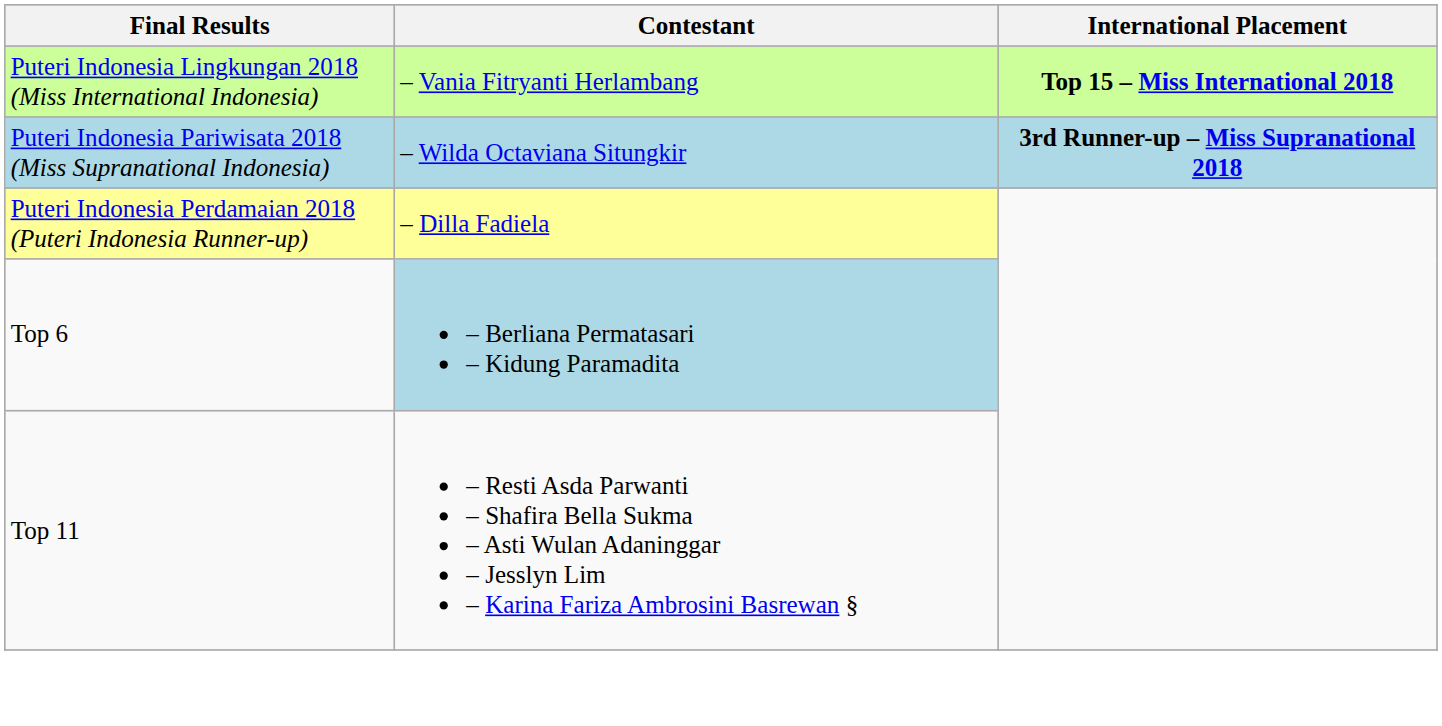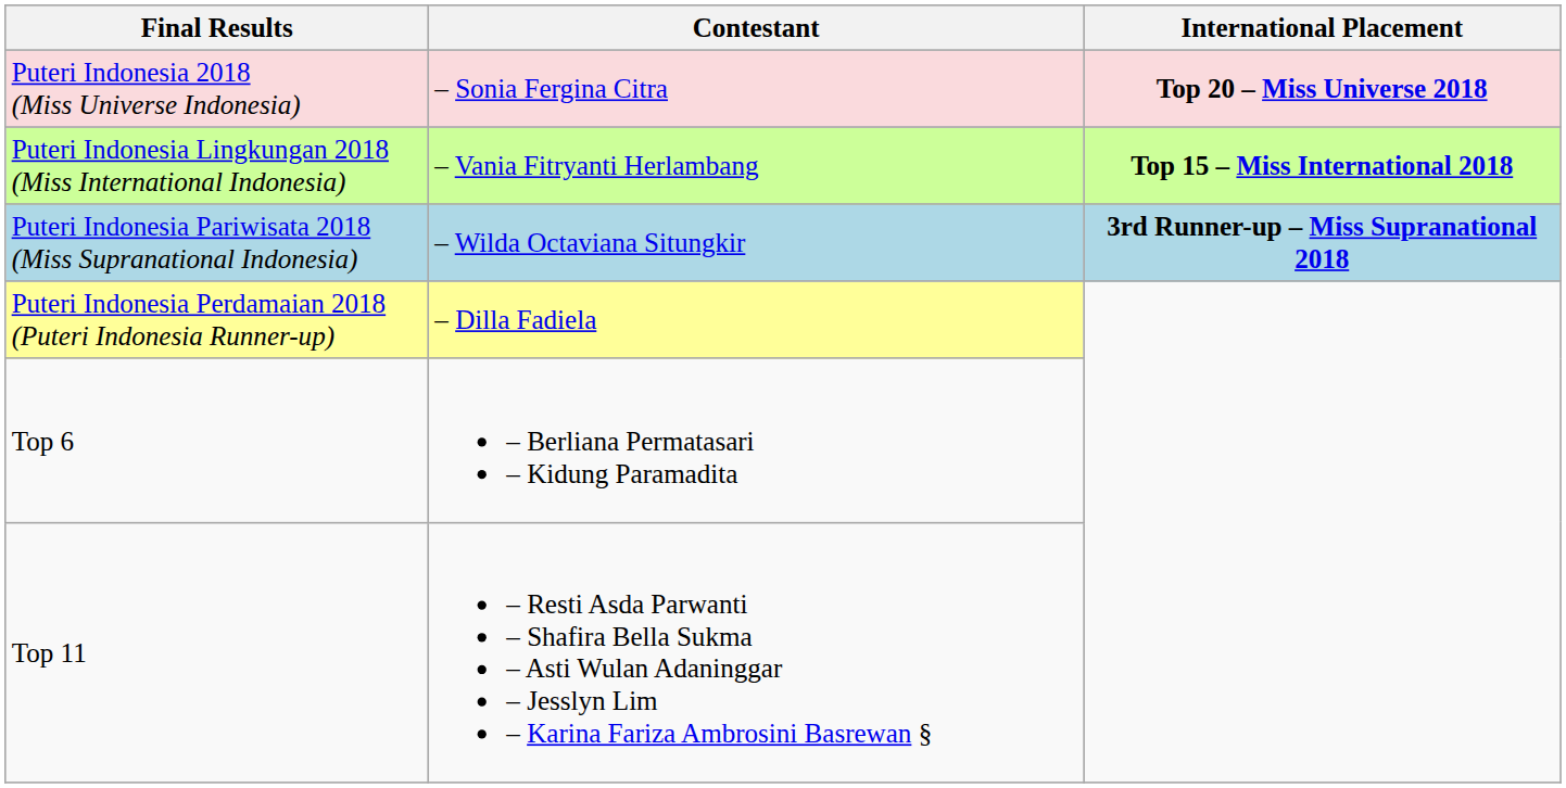+ row: Puteri Indonesia 2018 (Miss Universe Indonesia) | – Sonia Fergina Citra | Top 20 – Miss Universe 2018
Top 6 | Contestant: lightblue background -> no background
